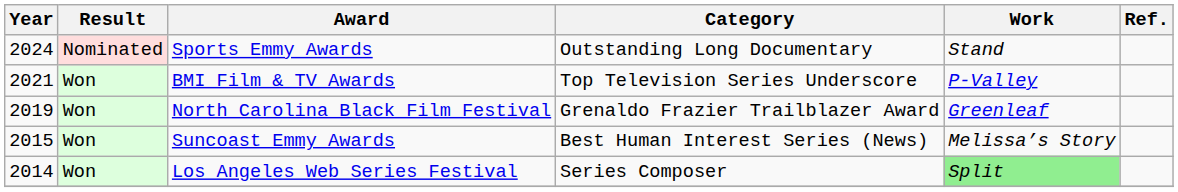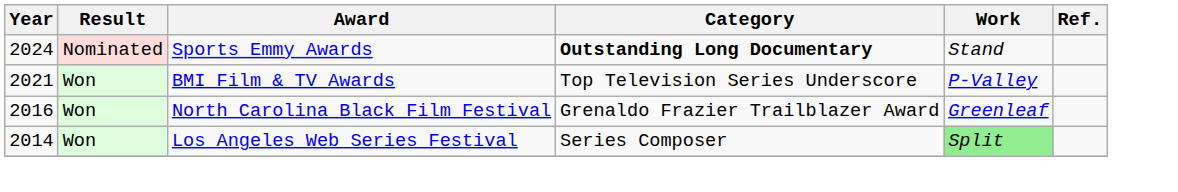Sports Emmy Awards | Category: normal -> bold
North Carolina Black Film Festival | Year: 2019 -> 2016
- row: 2015 | Won | Suncoast Emmy Awards | Best Human Interest Series (News) | Melissa’s Story
